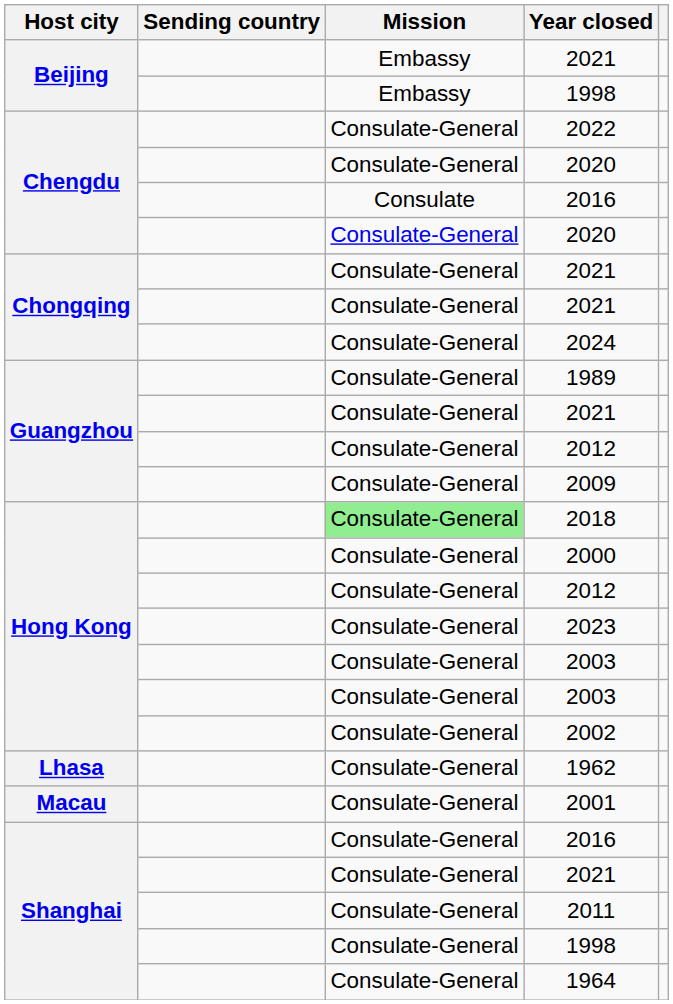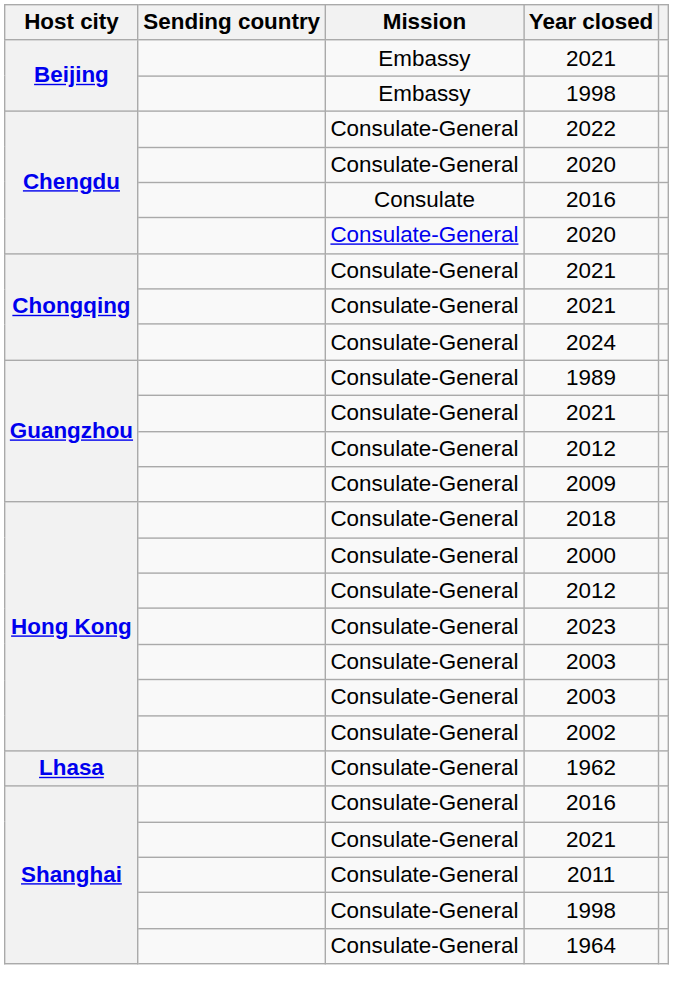2018 | Mission: lightgreen background -> no background
- row: Macau | Consulate-General | 2001
